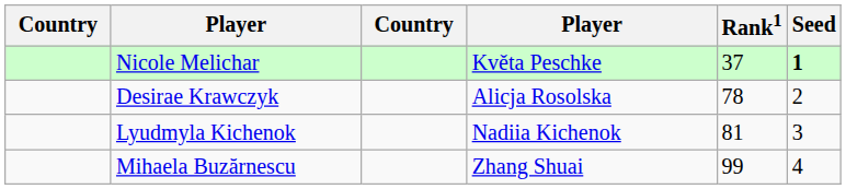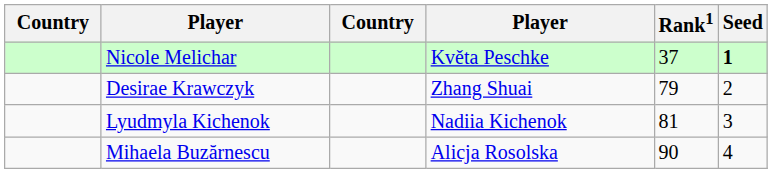Desirae Krawczyk | column 4: Alicja Rosolska -> Zhang Shuai
Desirae Krawczyk | Rank1: 78 -> 79
Mihaela Buzărnescu | column 4: Zhang Shuai -> Alicja Rosolska
Mihaela Buzărnescu | Rank1: 99 -> 90
